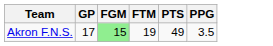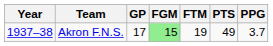+ column: Year | 1937–38
Akron F.N.S. | PPG: 3.5 -> 3.7
